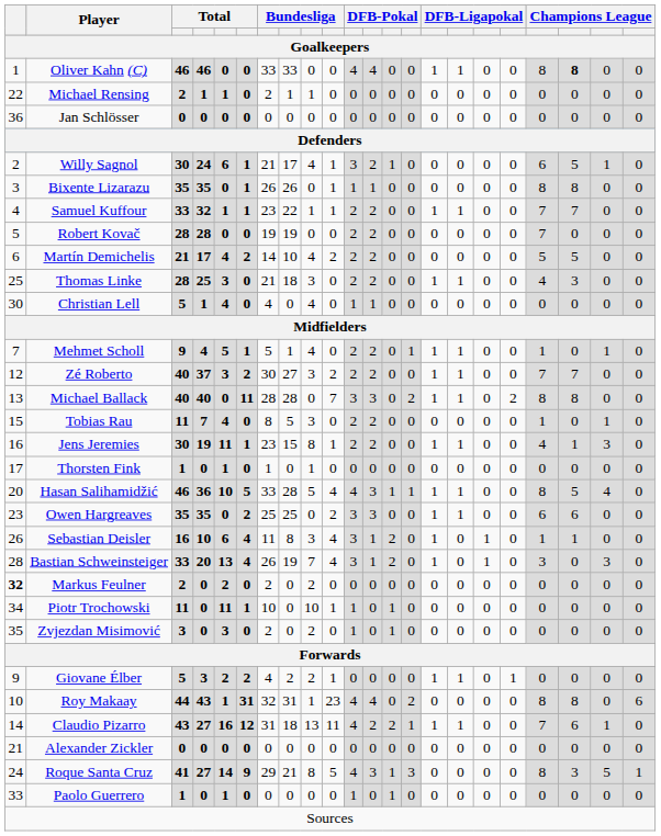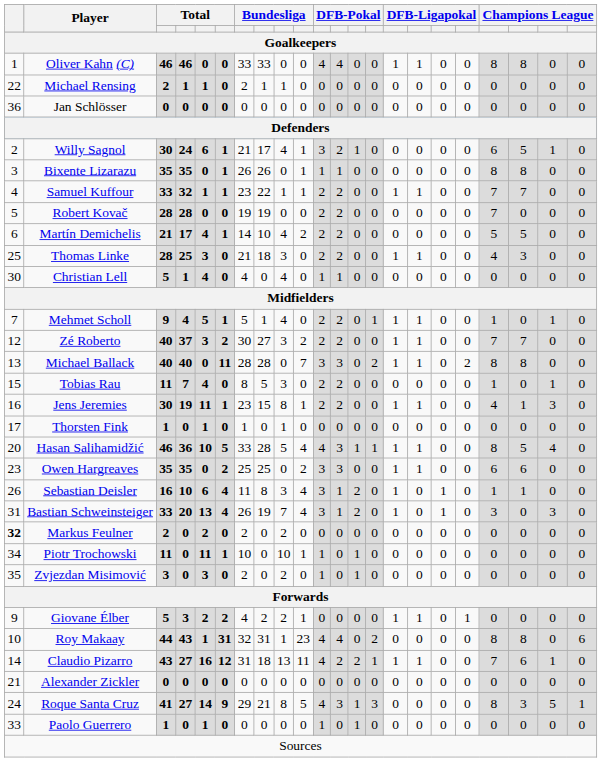Oliver Kahn (C) | column 20: bold -> normal
Martín Demichelis | column 6: 2 -> 1
Bastian Schweinsteiger | column 1: 28 -> 31
